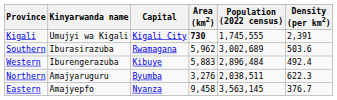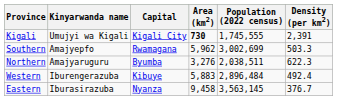Southern | Kinyarwanda name: Iburasirazuba -> Amajyepfo
Southern | Population (2022 census): 3,002,689 -> 3,002,699
Southern | Density (per km2): 503.6 -> 503.3
rows swapped: Western <-> Northern
Eastern | Kinyarwanda name: Amajyepfo -> Iburasirazuba
